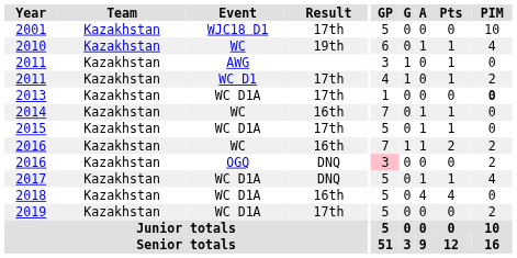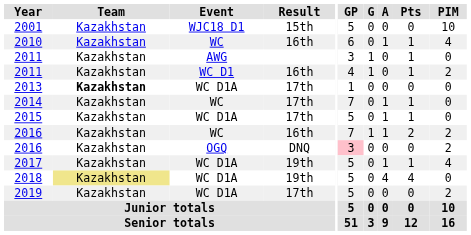2001 | Result: 17th -> 15th
2010 | Result: 19th -> 16th
2011 / WC D1 | Result: 17th -> 16th
2013 | Team: normal -> bold
2013 | PIM: bold -> normal
2014 | Result: 16th -> 17th
2017 | Result: DNQ -> 19th
2018 | Team: no background -> khaki background
2018 | Result: 16th -> 19th
